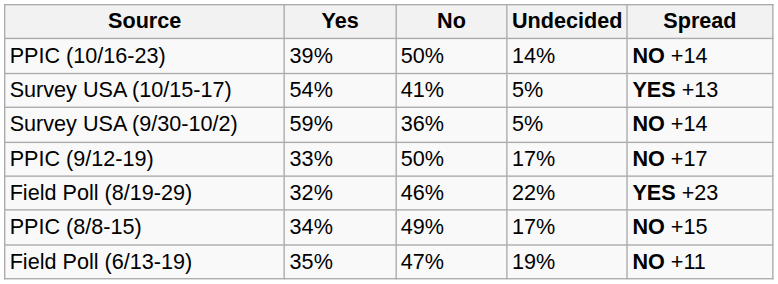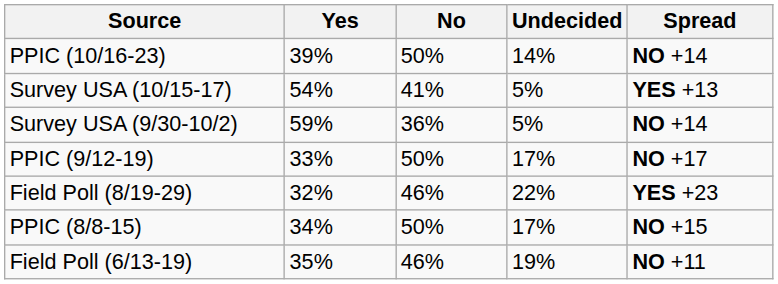PPIC (8/8-15) | No: 49% -> 50%
Field Poll (6/13-19) | No: 47% -> 46%
